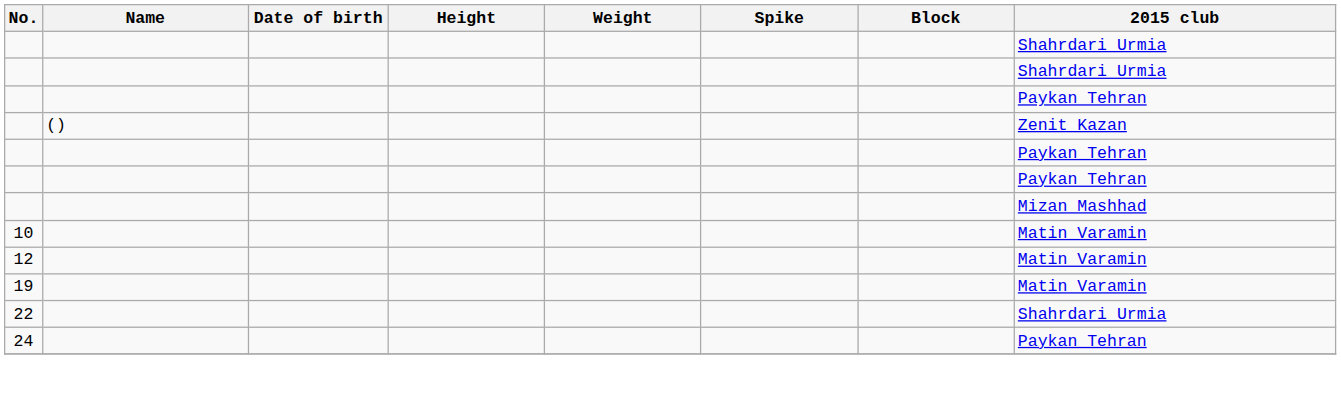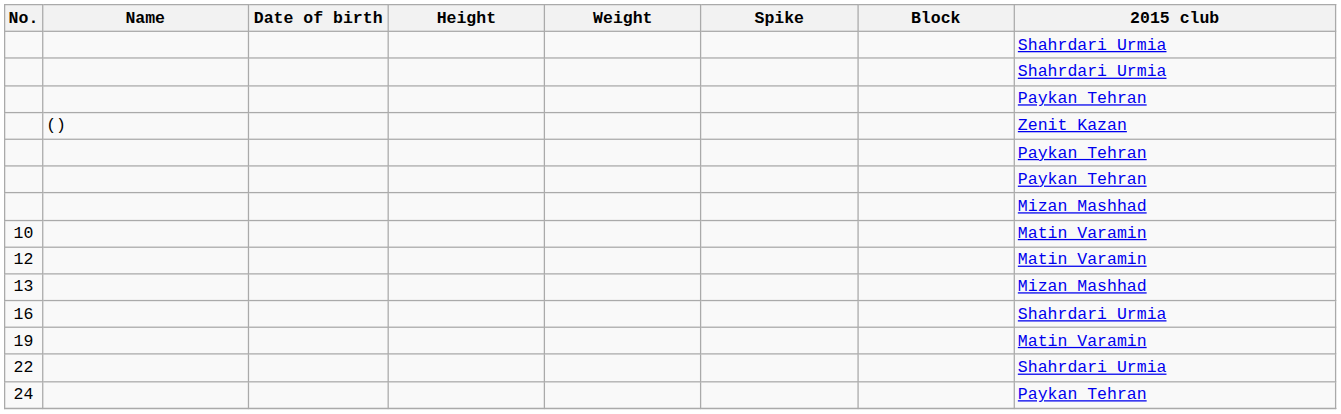+ row: 13 | Mizan Mashhad
+ row: 16 | Shahrdari Urmia
